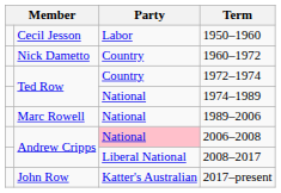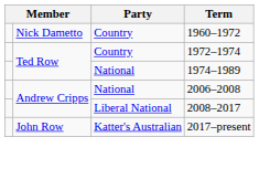- row: Cecil Jesson | Labor | 1950–1960
- row: Marc Rowell | National | 1989–2006
2006–2008 | Party: pink background -> no background
